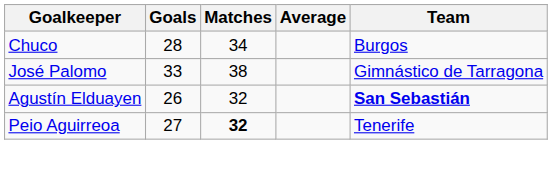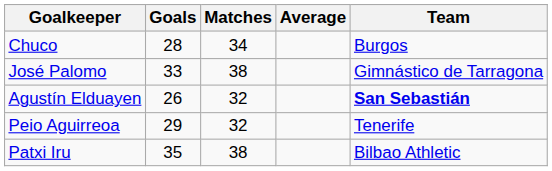Peio Aguirreoa | Goals: 27 -> 29
Peio Aguirreoa | Matches: bold -> normal
+ row: Patxi Iru | 35 | 38 | Bilbao Athletic
